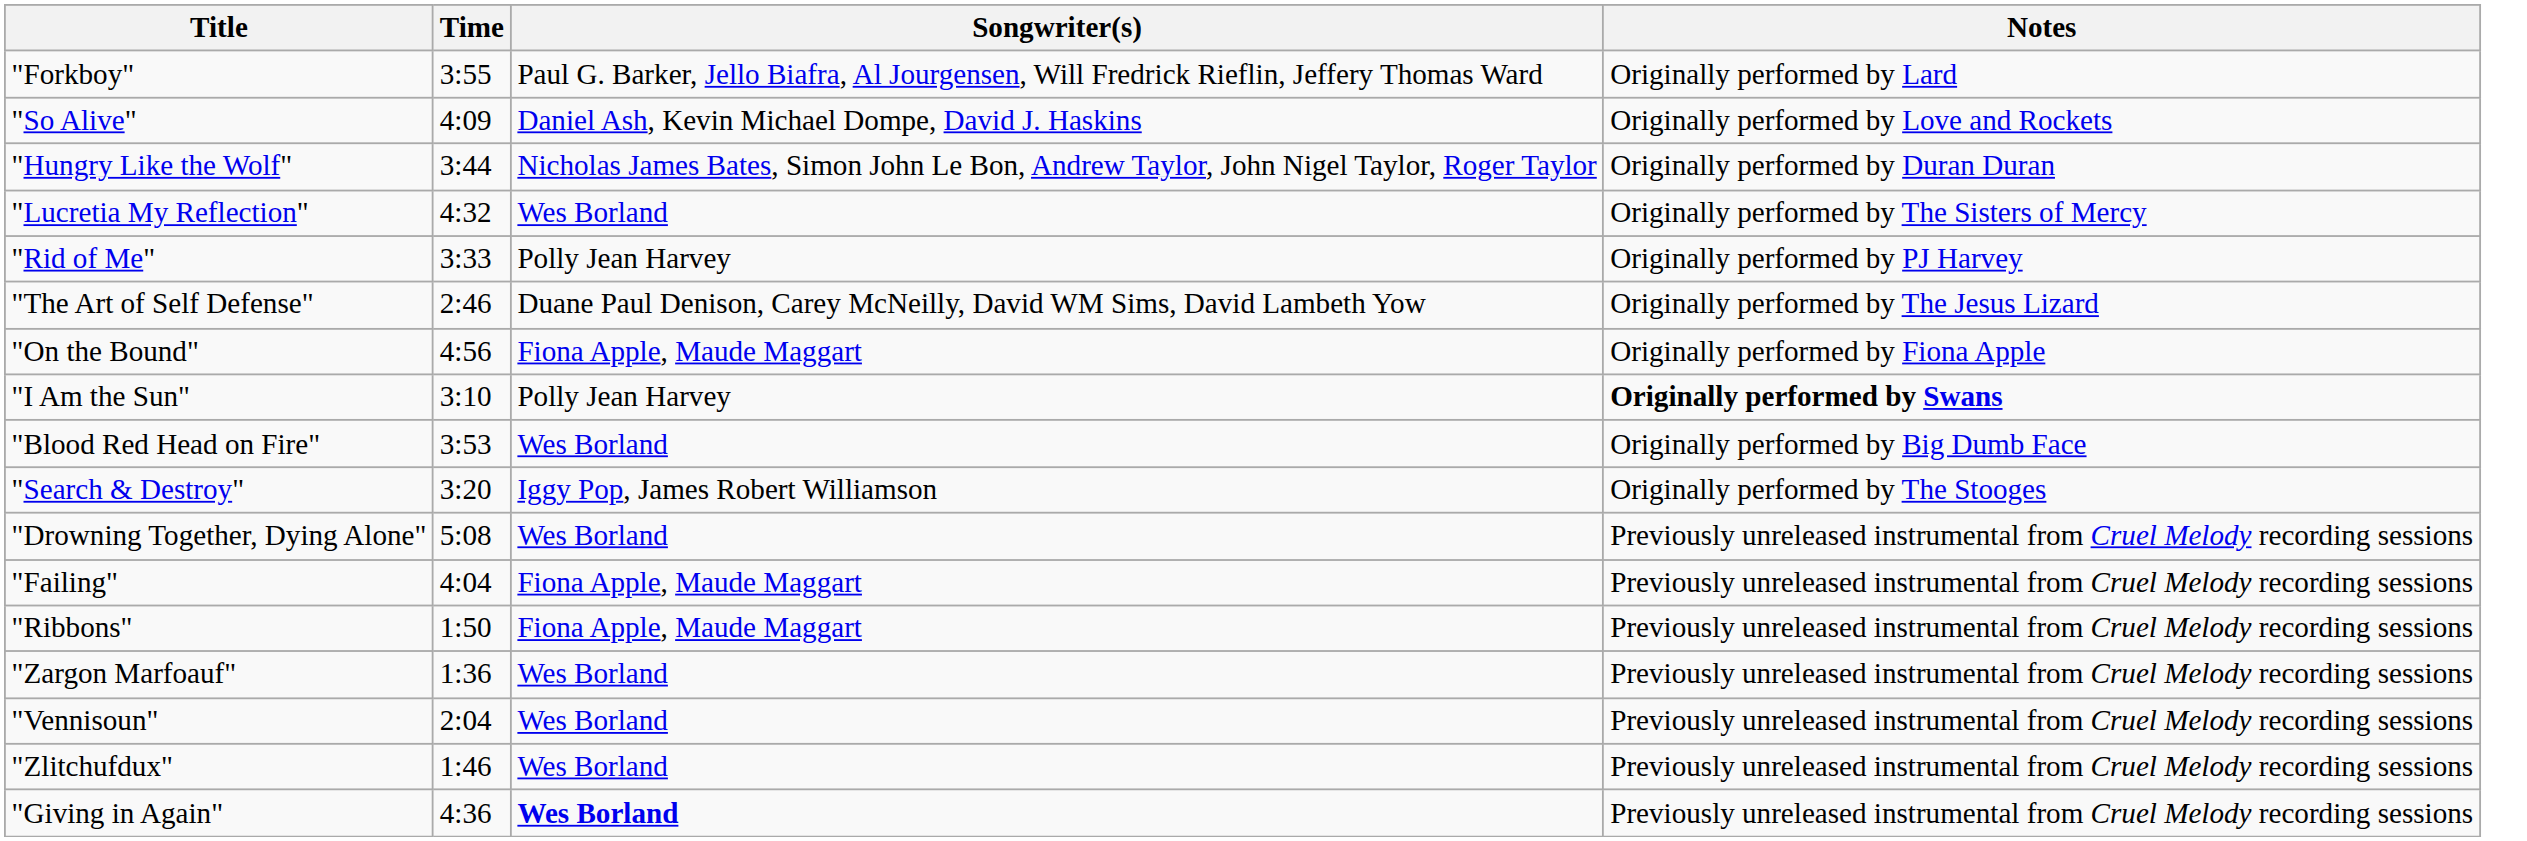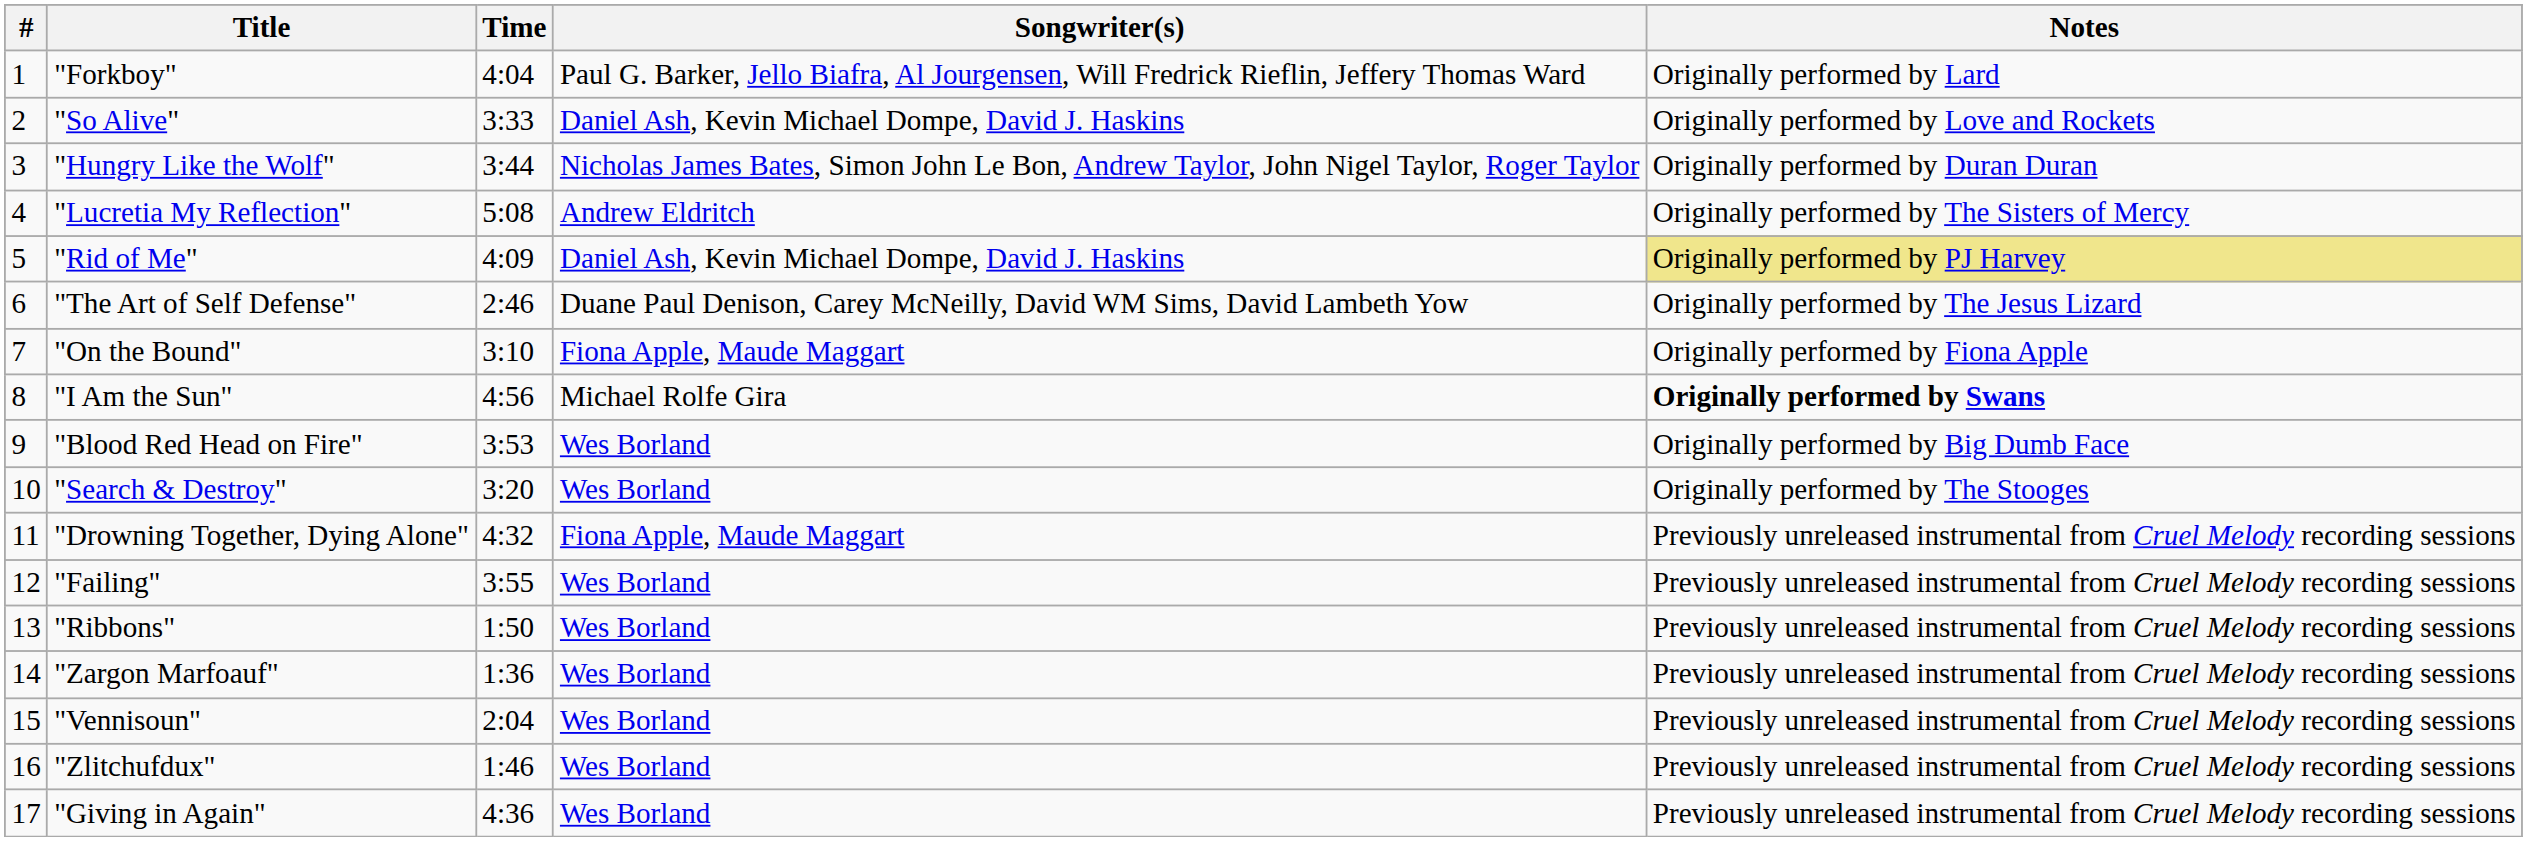+ column: # | 1 | 2 | 3 | 4 | 5 | 6 | 7 | 8 | 9 | 10 | 11 | 12 | 13 | 14 | 15 | 16 | 17
"Forkboy" | Time: 3:55 -> 4:04
"So Alive" | Time: 4:09 -> 3:33
"Lucretia My Reflection" | Time: 4:32 -> 5:08
"Lucretia My Reflection" | Songwriter(s): Wes Borland -> Andrew Eldritch
"Rid of Me" | Time: 3:33 -> 4:09
"Rid of Me" | Songwriter(s): Polly Jean Harvey -> Daniel Ash, Kevin Michael Dompe, David J. Haskins
"Rid of Me" | Notes: no background -> khaki background
"On the Bound" | Time: 4:56 -> 3:10
"I Am the Sun" | Time: 3:10 -> 4:56
"I Am the Sun" | Songwriter(s): Polly Jean Harvey -> Michael Rolfe Gira
"Search & Destroy" | Songwriter(s): Iggy Pop, James Robert Williamson -> Wes Borland
"Drowning Together, Dying Alone" | Time: 5:08 -> 4:32
"Drowning Together, Dying Alone" | Songwriter(s): Wes Borland -> Fiona Apple, Maude Maggart
"Failing" | Time: 4:04 -> 3:55
"Failing" | Songwriter(s): Fiona Apple, Maude Maggart -> Wes Borland
"Ribbons" | Songwriter(s): Fiona Apple, Maude Maggart -> Wes Borland
"Giving in Again" | Songwriter(s): bold -> normal
